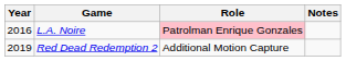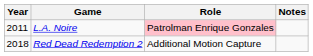L.A. Noire | Year: 2016 -> 2011
Red Dead Redemption 2 | Year: 2019 -> 2018
